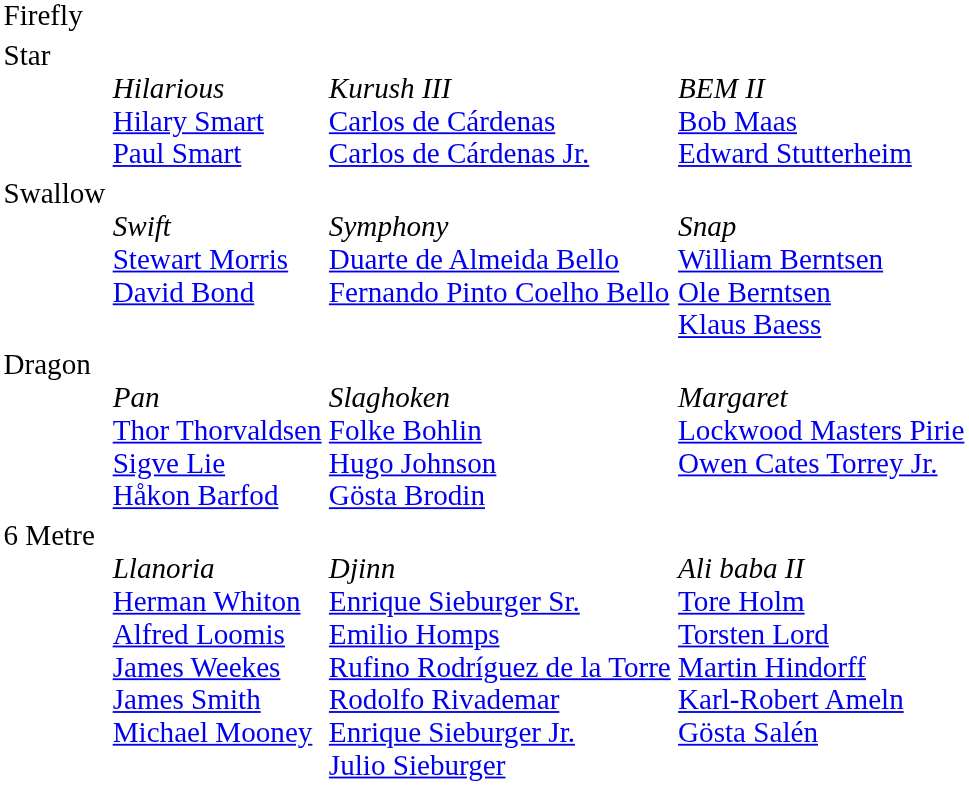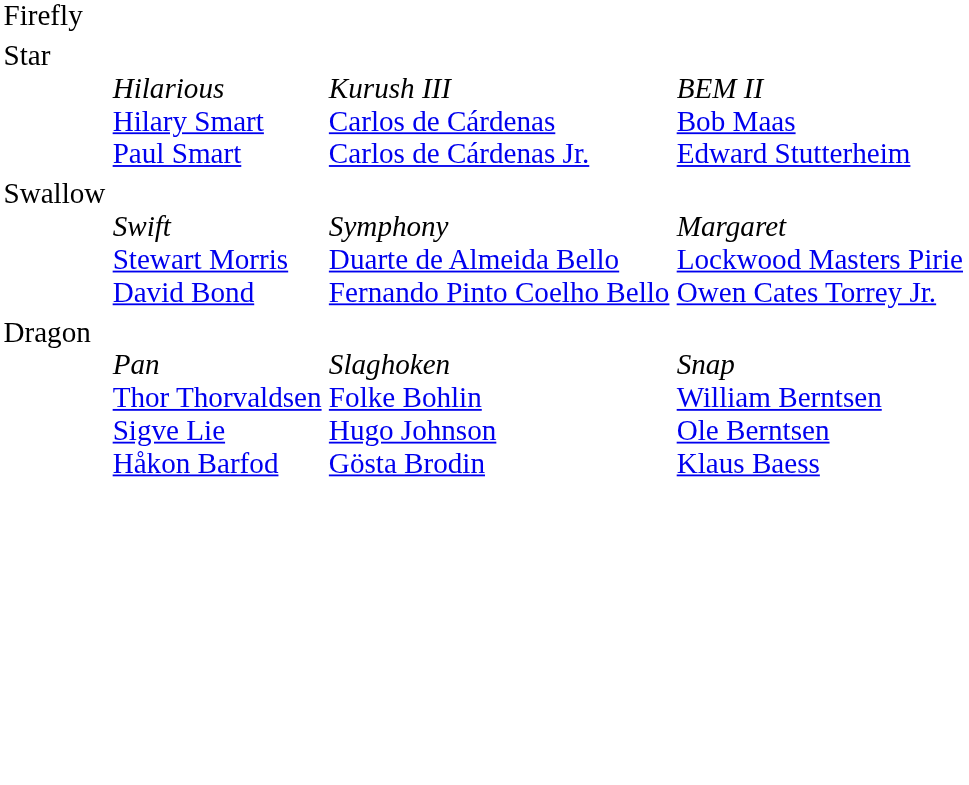Swallow | column 4: Snap William Berntsen Ole Berntsen Klaus Baess -> Margaret Lockwood Masters Pirie Owen Cates Torrey Jr.
Dragon | column 4: Margaret Lockwood Masters Pirie Owen Cates Torrey Jr. -> Snap William Berntsen Ole Berntsen Klaus Baess
- row: 6 Metre | Llanoria Herman Whiton Alfred Loomis James Weekes James Smith Michael Mooney | Djinn Enrique Sieburger Sr. Emilio Homps Rufino Rodríguez de la Torre Rodolfo Rivademar Enrique Sieburger Jr. Julio Sieburger | Ali baba II Tore Holm Torsten Lord Martin Hindorff Karl-Robert Ameln Gösta Salén
